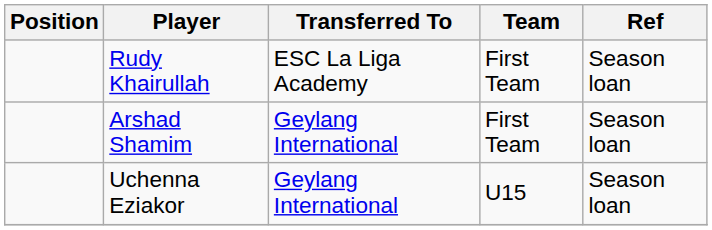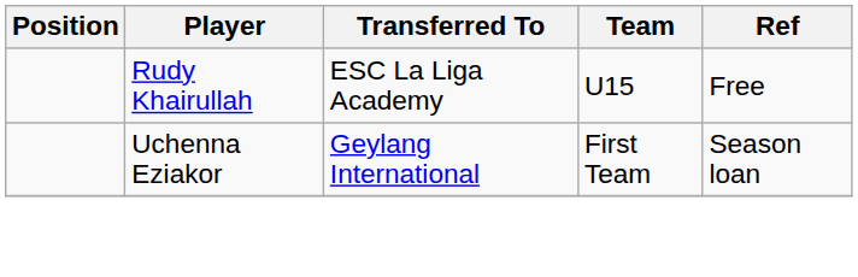Rudy Khairullah | Team: First Team -> U15
Rudy Khairullah | Ref: Season loan -> Free
- row: Arshad Shamim | Geylang International | First Team | Season loan
Uchenna Eziakor | Team: U15 -> First Team
